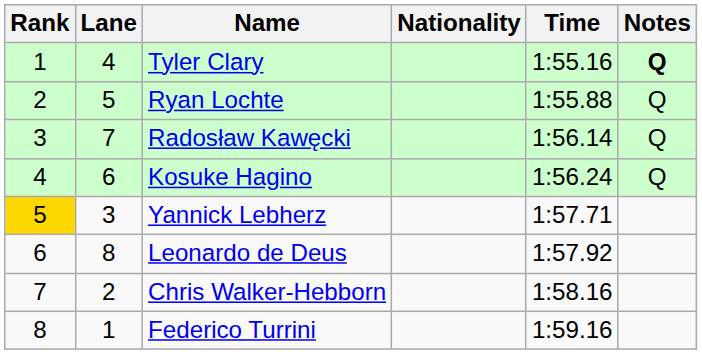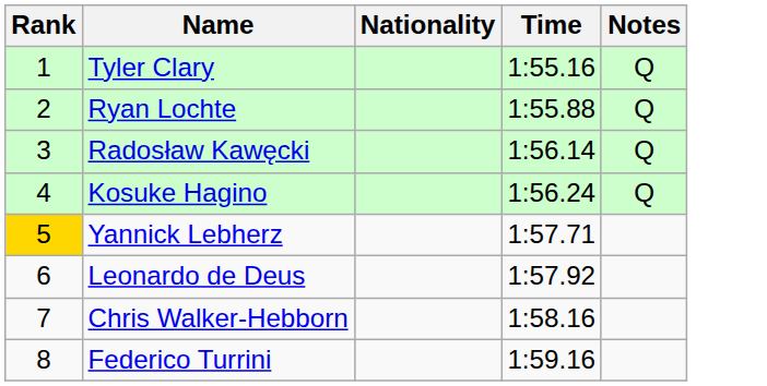- column: Lane | 4 | 5 | 7 | 6 | 3 | 8 | 2 | 1
Tyler Clary | Notes: bold -> normal
